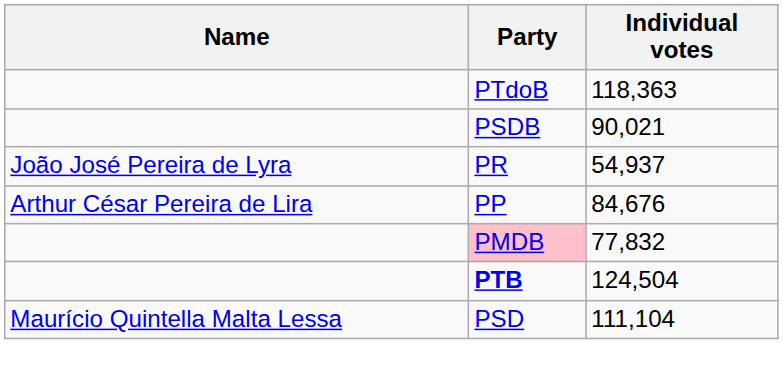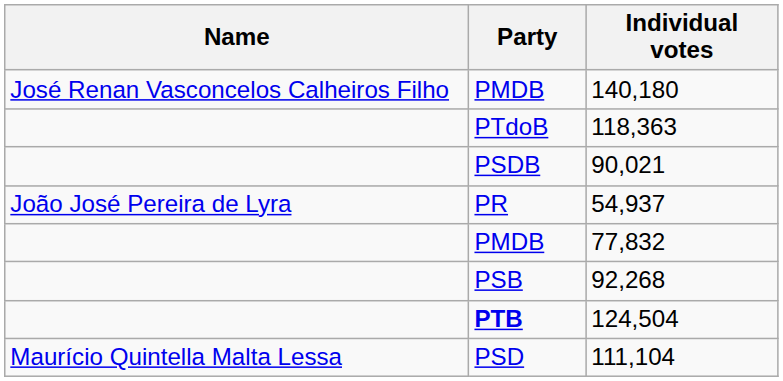+ row: José Renan Vasconcelos Calheiros Filho | PMDB | 140,180
- row: Arthur César Pereira de Lira | PP | 84,676
77,832 | Party: pink background -> no background
+ row: PSB | 92,268
